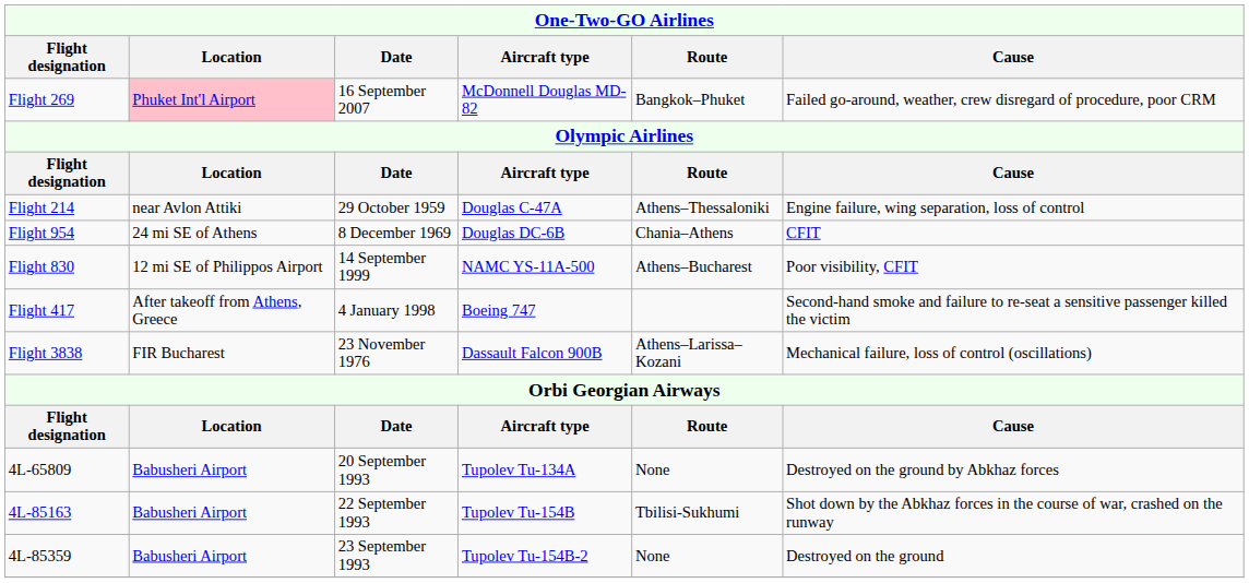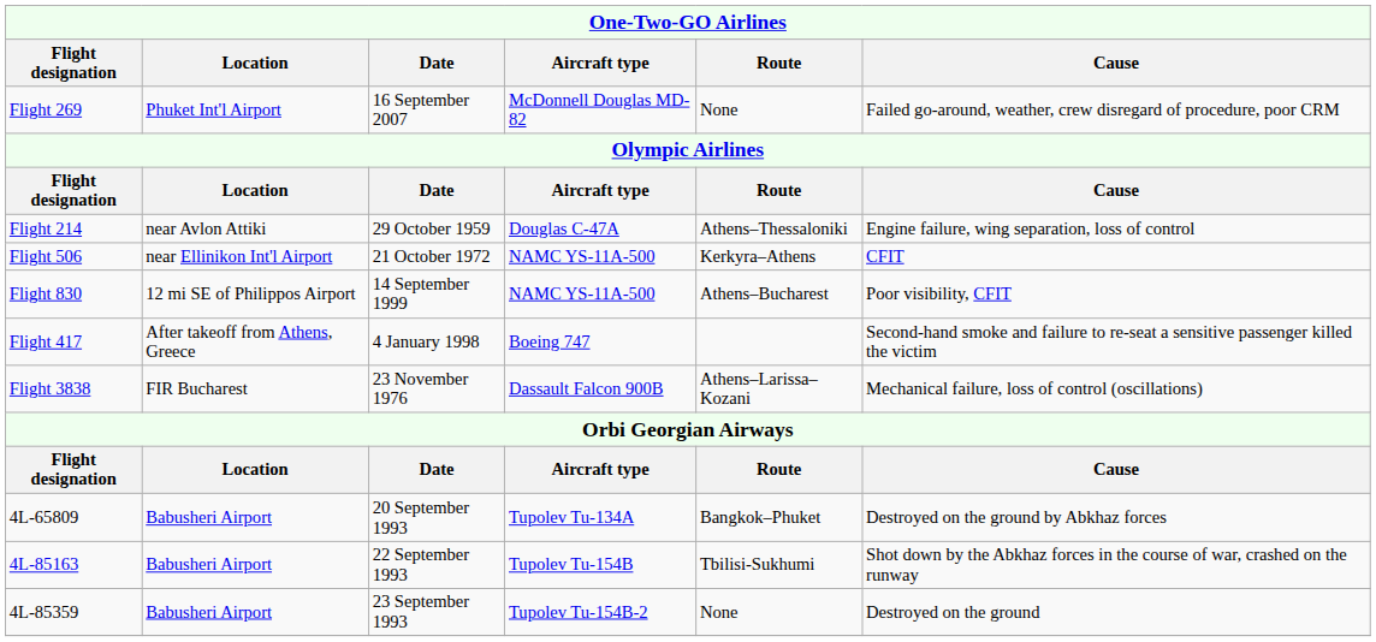Flight 269 | Location: pink background -> no background
Flight 269 | Route: Bangkok–Phuket -> None
- row: Flight 954 | 24 mi SE of Athens | 8 December 1969 | Douglas DC-6B | Chania–Athens | CFIT
+ row: Flight 506 | near Ellinikon Int'l Airport | 21 October 1972 | NAMC YS-11A-500 | Kerkyra–Athens | CFIT
4L-65809 | Route: None -> Bangkok–Phuket
